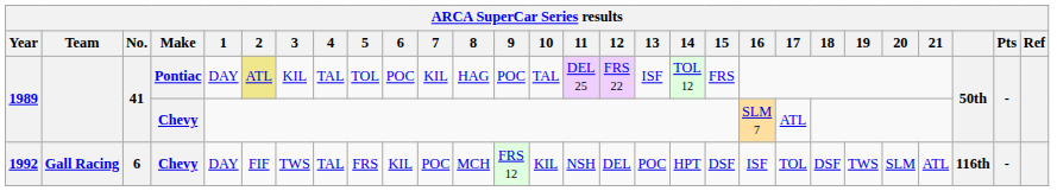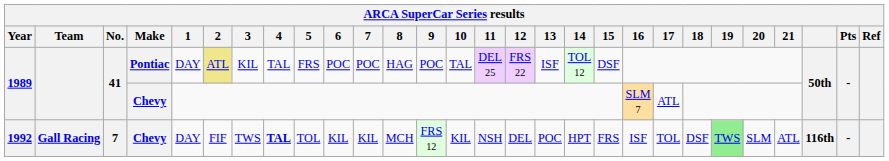1989 / Pontiac | 5: TOL -> FRS
1989 / Pontiac | 7: KIL -> POC
1989 / Pontiac | 15: FRS -> DSF
1992 | No.: 6 -> 7
1992 | 4: normal -> bold
1992 | 5: FRS -> TOL
1992 | 7: POC -> KIL
1992 | 15: DSF -> FRS
1992 | 19: no background -> lightgreen background
